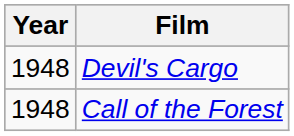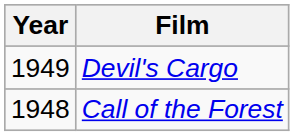Devil's Cargo | Year: 1948 -> 1949
